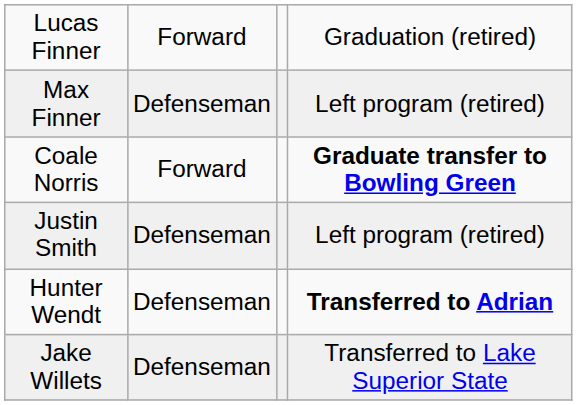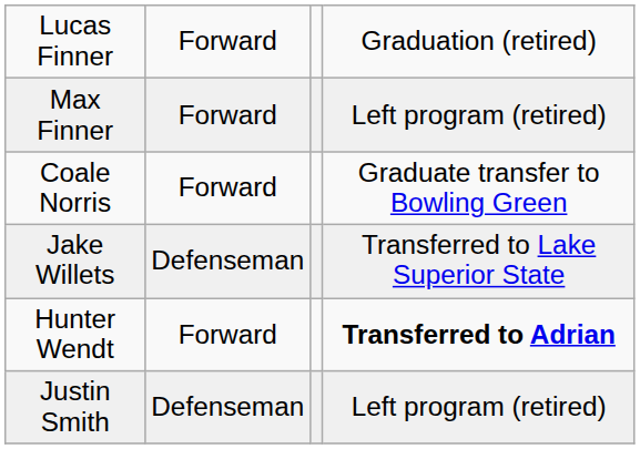Max Finner | column 2: Defenseman -> Forward
Coale Norris | column 4: bold -> normal
rows swapped: Justin Smith <-> Jake Willets
Hunter Wendt | column 2: Defenseman -> Forward
